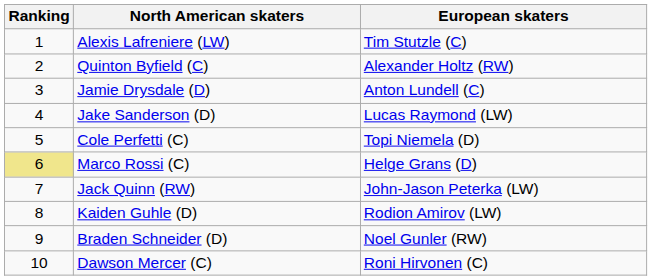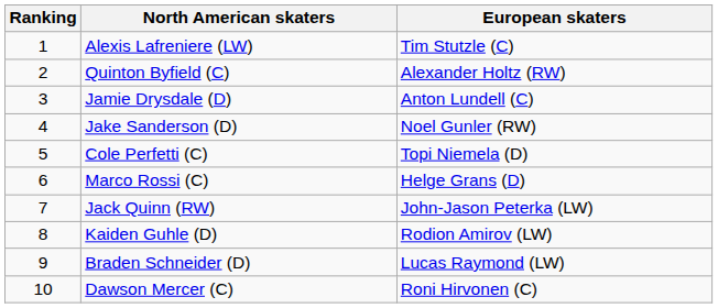Jake Sanderson (D) | European skaters: Lucas Raymond (LW) -> Noel Gunler (RW)
Marco Rossi (C) | Ranking: khaki background -> no background
Braden Schneider (D) | European skaters: Noel Gunler (RW) -> Lucas Raymond (LW)
